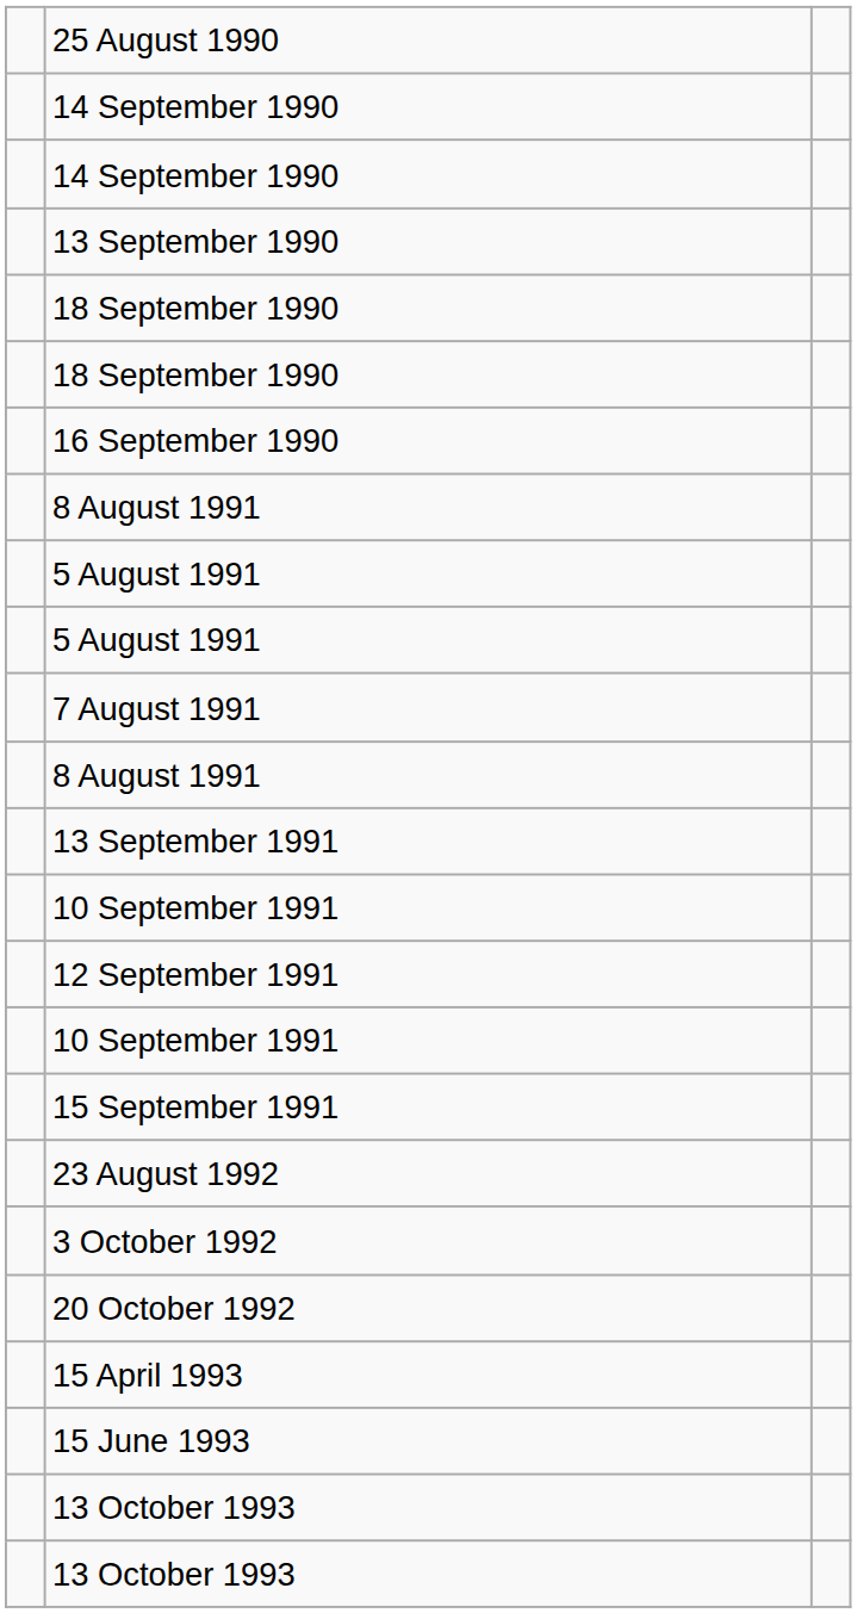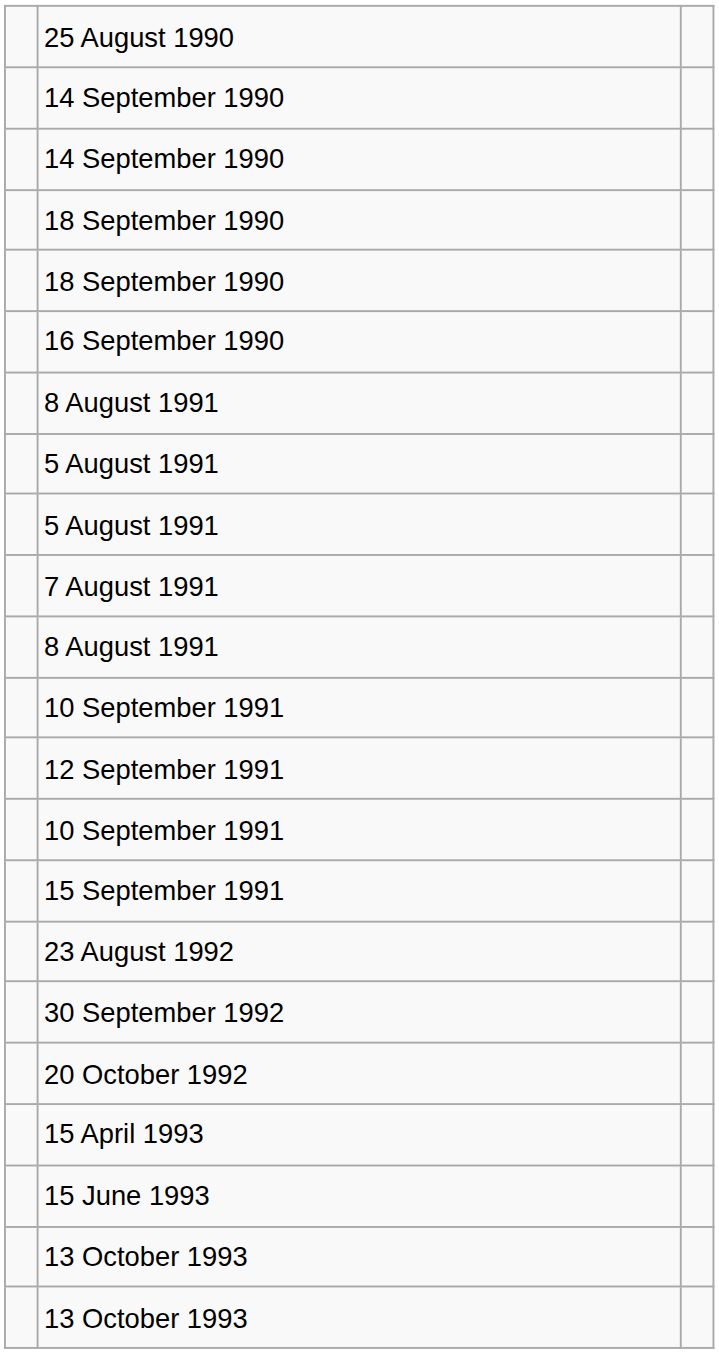- row: 13 September 1990
- row: 13 September 1991
+ row: 30 September 1992
- row: 3 October 1992
